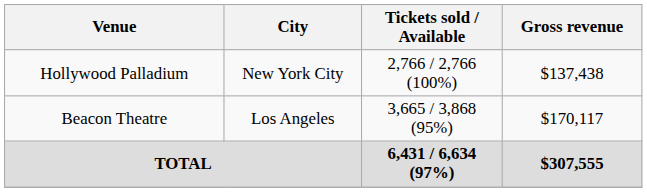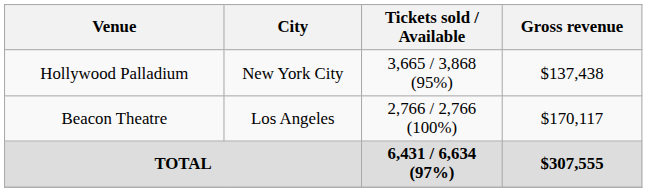Hollywood Palladium | Tickets sold / Available: 2,766 / 2,766 (100%) -> 3,665 / 3,868 (95%)
Beacon Theatre | Tickets sold / Available: 3,665 / 3,868 (95%) -> 2,766 / 2,766 (100%)
